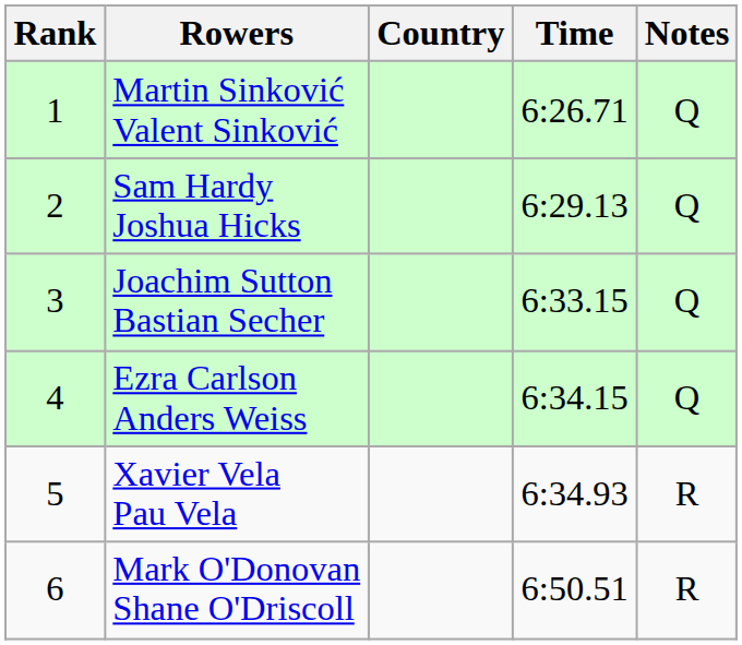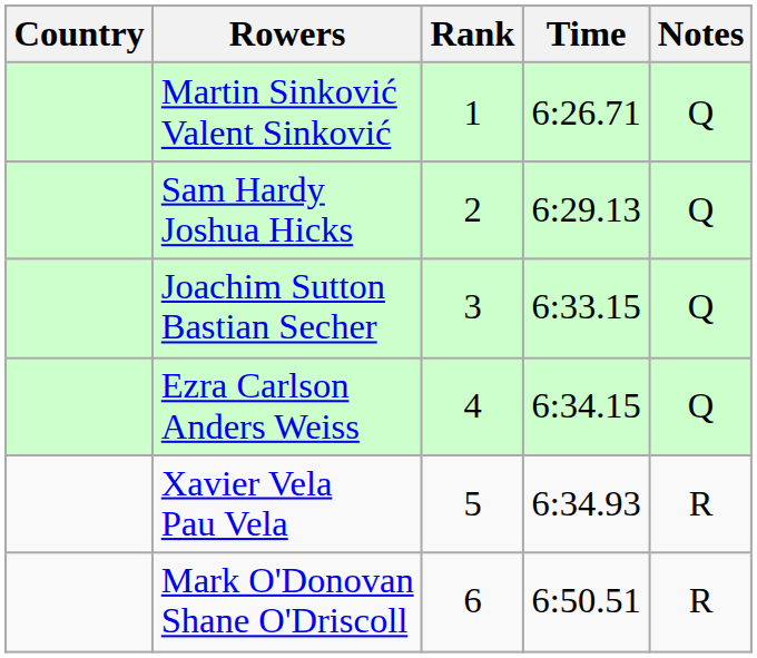columns swapped: Rank <-> Country
